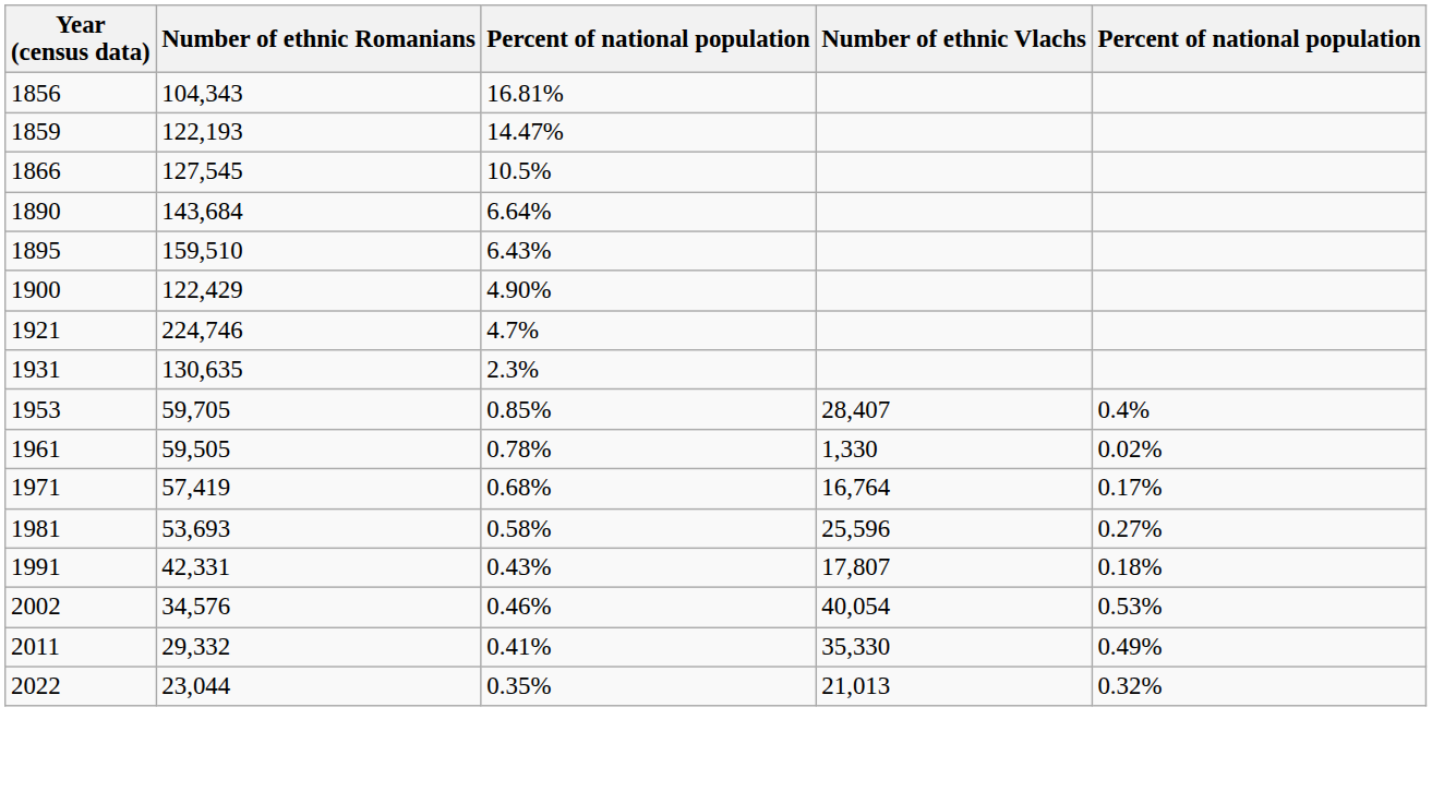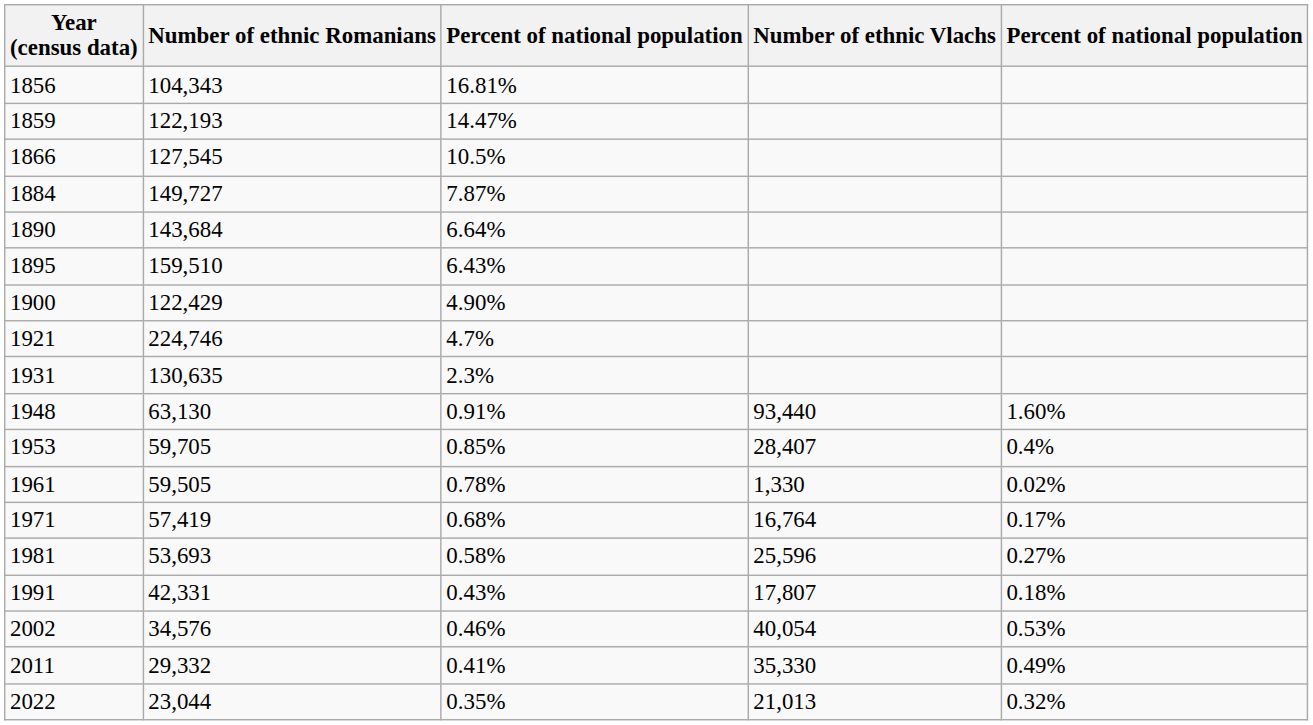+ row: 1884 | 149,727 | 7.87%
+ row: 1948 | 63,130 | 0.91% | 93,440 | 1.60%
